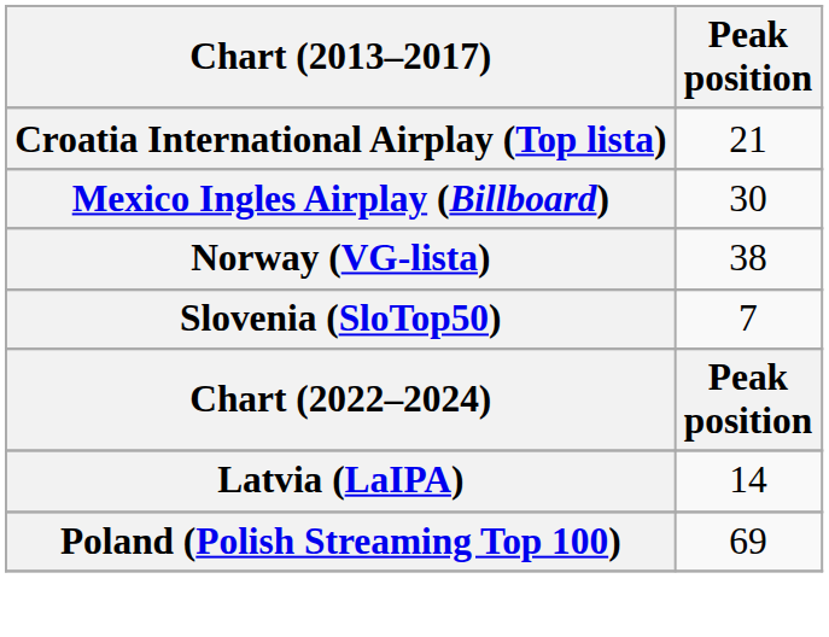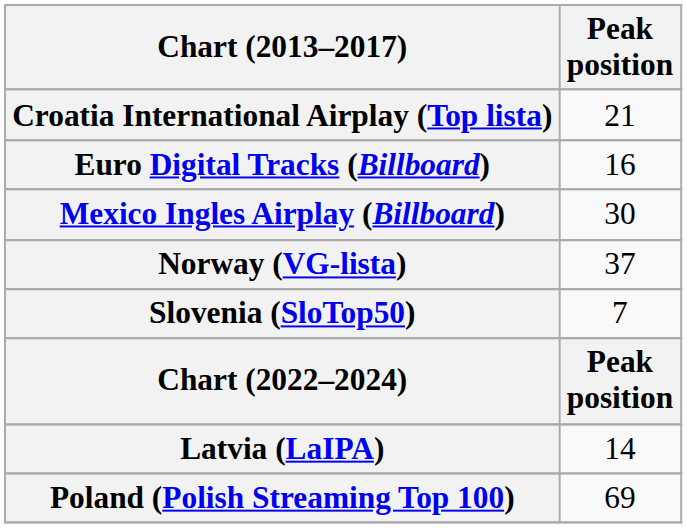+ row: Euro Digital Tracks (Billboard) | 16
Norway (VG-lista) | Peak position: 38 -> 37
